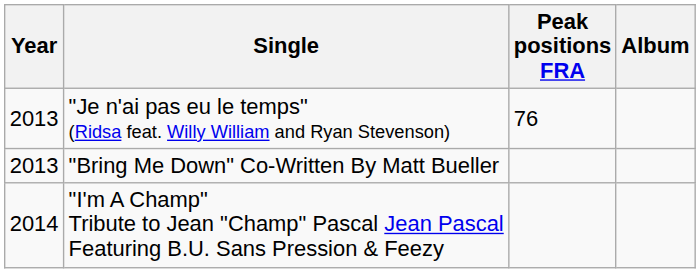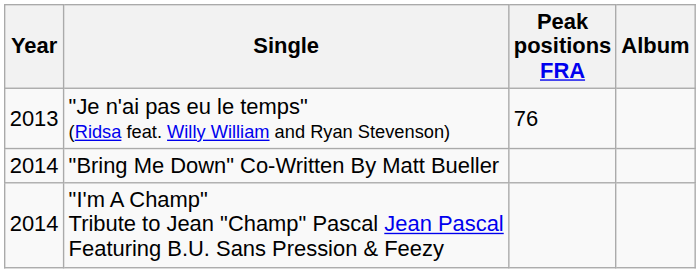"Bring Me Down" Co-Written By Matt Bueller | Year: 2013 -> 2014
